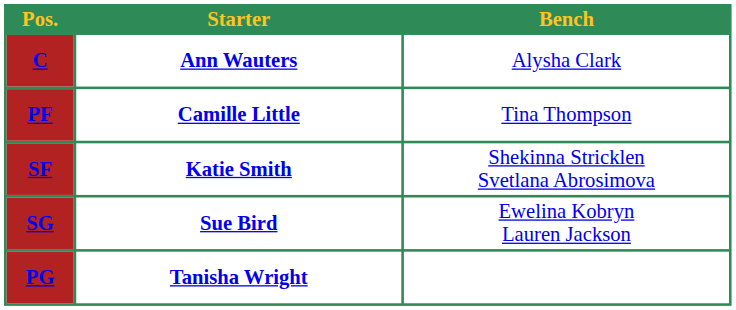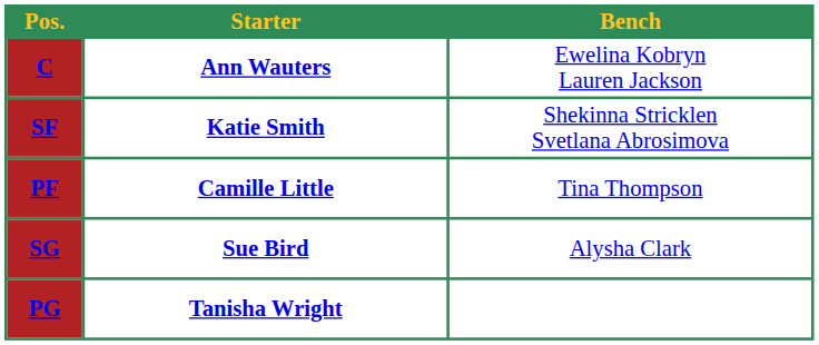C | Bench: Alysha Clark -> Ewelina Kobryn Lauren Jackson
rows swapped: PF <-> SF
SG | Bench: Ewelina Kobryn Lauren Jackson -> Alysha Clark
